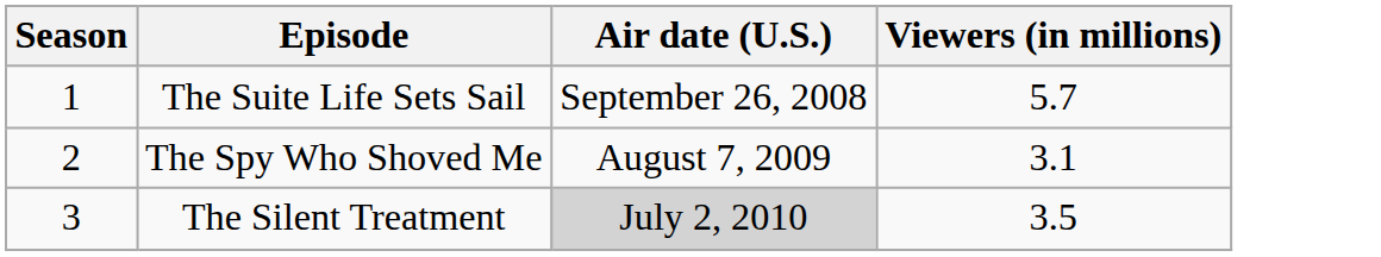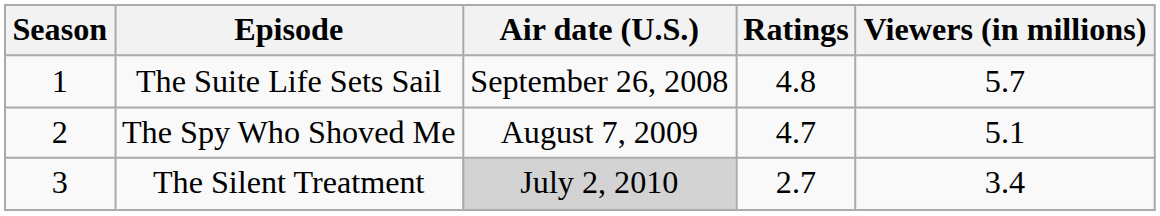+ column: Ratings | 4.8 | 4.7 | 2.7
The Spy Who Shoved Me | Viewers (in millions): 3.1 -> 5.1
The Silent Treatment | Viewers (in millions): 3.5 -> 3.4
